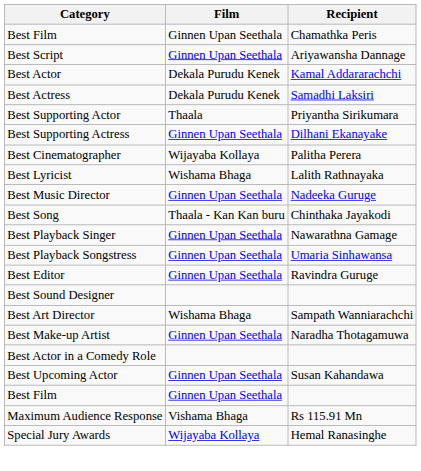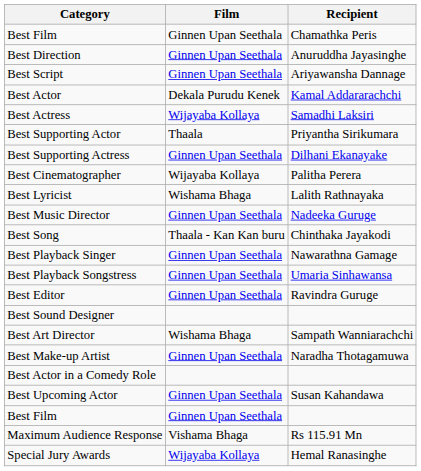+ row: Best Direction | Ginnen Upan Seethala | Anuruddha Jayasinghe
Best Actress | Film: Dekala Purudu Kenek -> Wijayaba Kollaya
